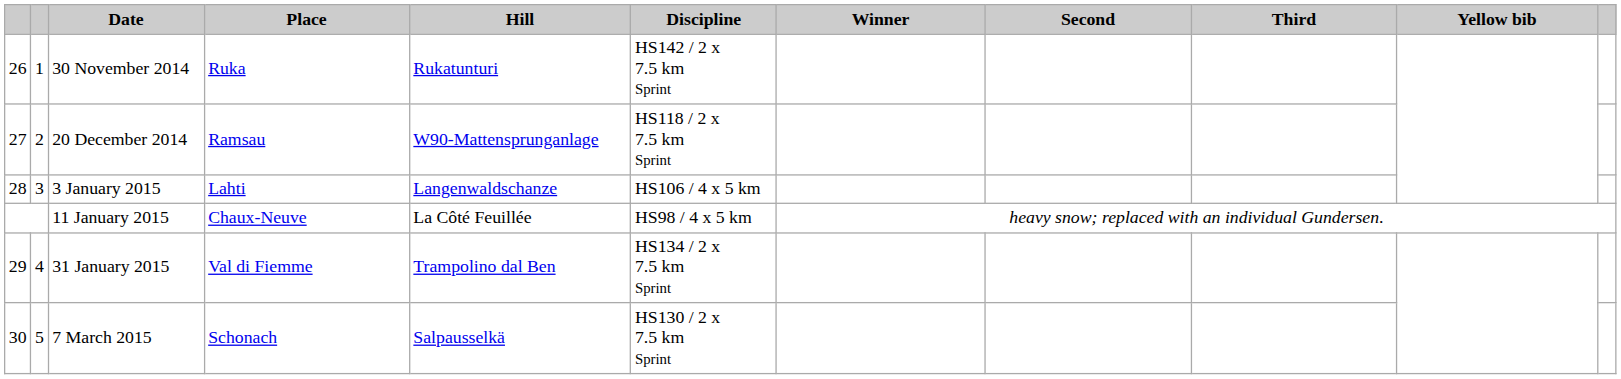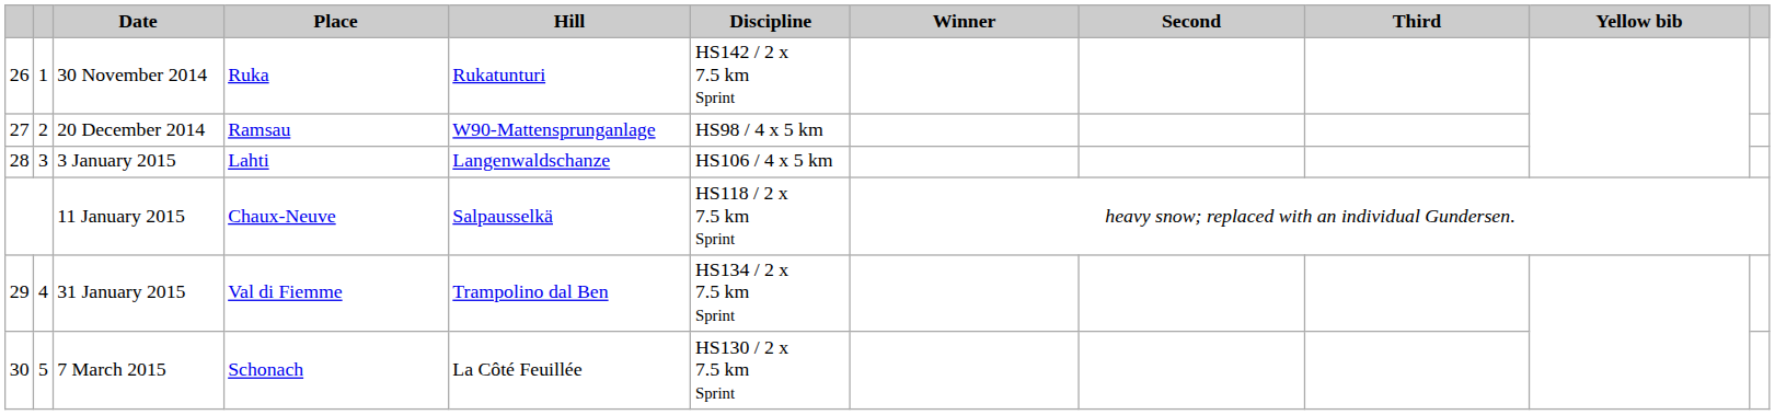20 December 2014 | Discipline: HS118 / 2 x 7.5 km Sprint -> HS98 / 4 x 5 km
11 January 2015 | Hill: La Côté Feuillée -> Salpausselkä
11 January 2015 | Discipline: HS98 / 4 x 5 km -> HS118 / 2 x 7.5 km Sprint
7 March 2015 | Hill: Salpausselkä -> La Côté Feuillée
